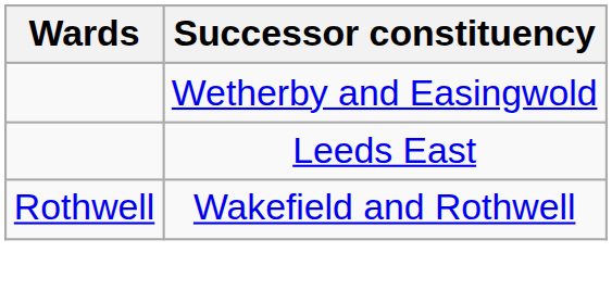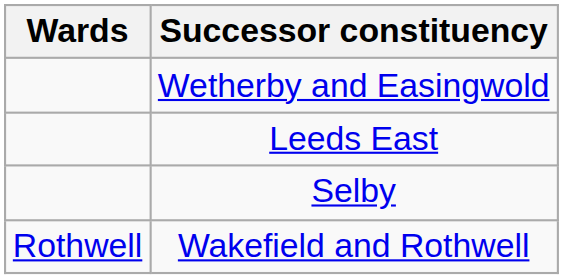+ row: Selby
